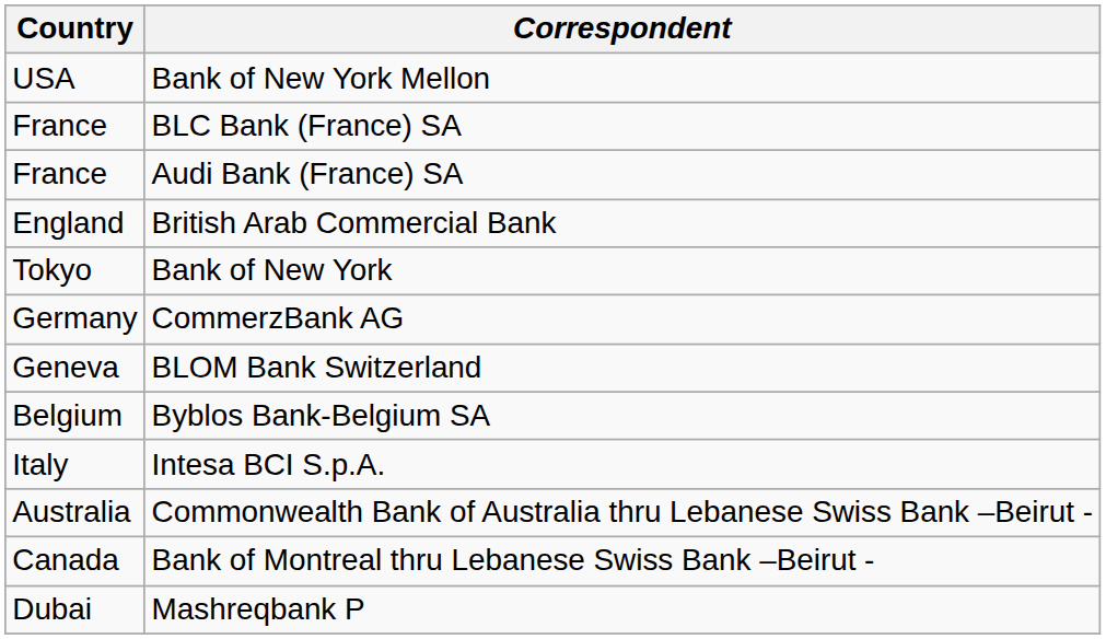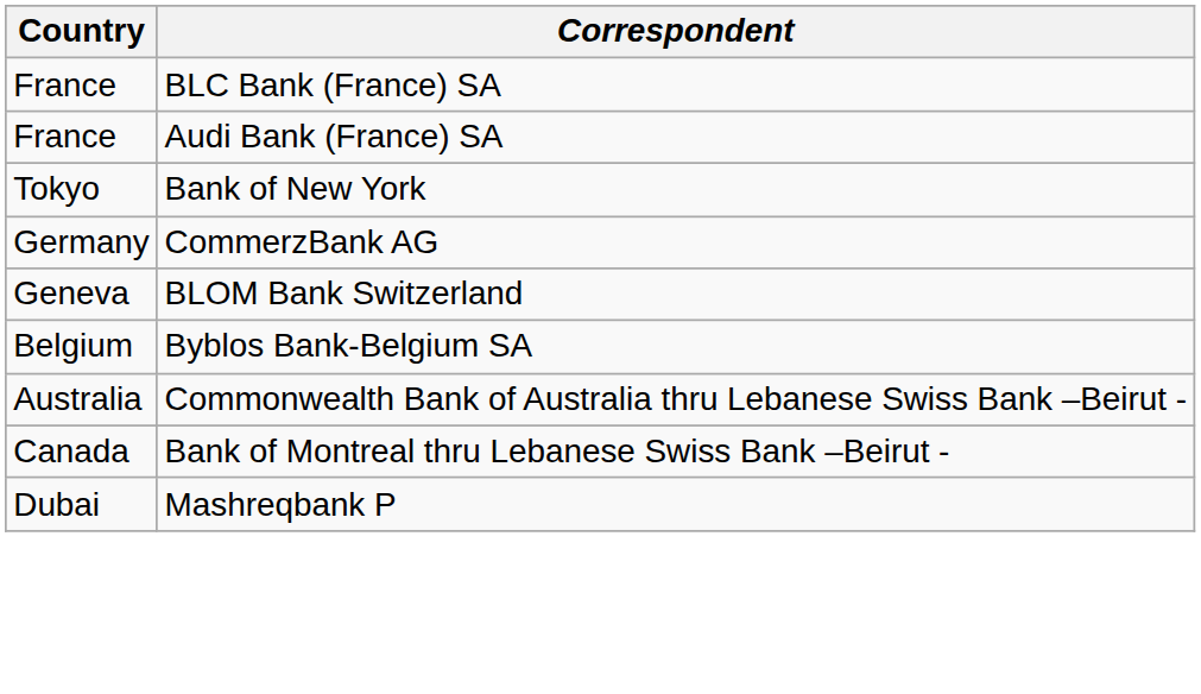- row: USA | Bank of New York Mellon
- row: England | British Arab Commercial Bank
- row: Italy | Intesa BCI S.p.A.
